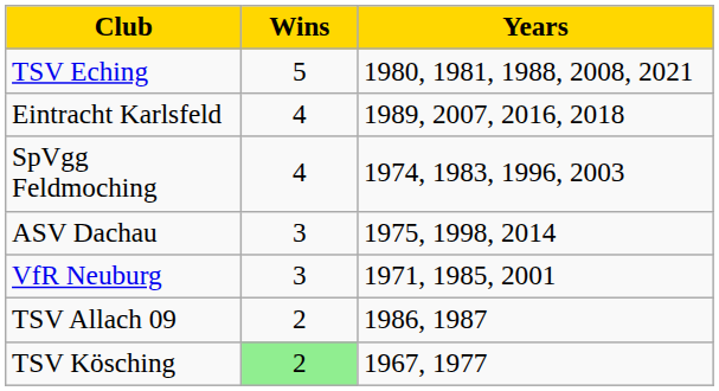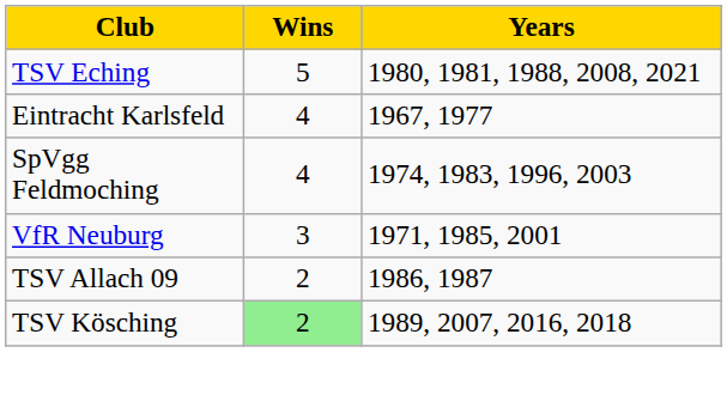Eintracht Karlsfeld | Years: 1989, 2007, 2016, 2018 -> 1967, 1977
- row: ASV Dachau | 3 | 1975, 1998, 2014
TSV Kösching | Years: 1967, 1977 -> 1989, 2007, 2016, 2018
